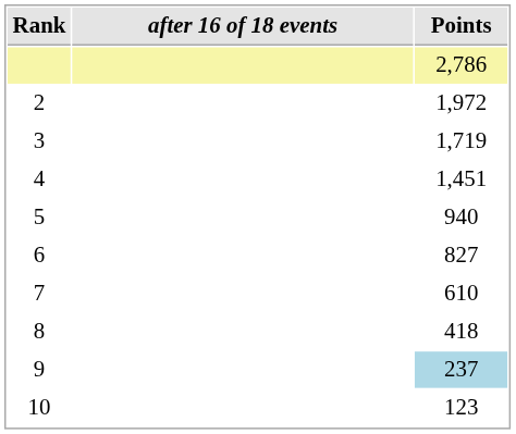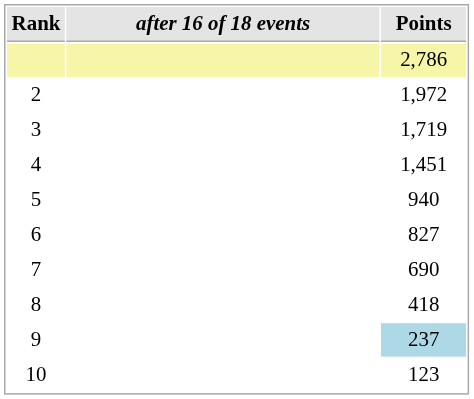7 | Points: 610 -> 690
